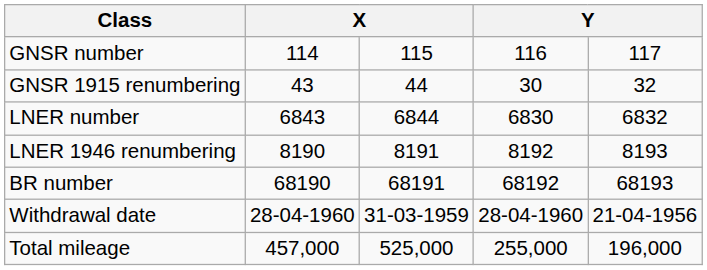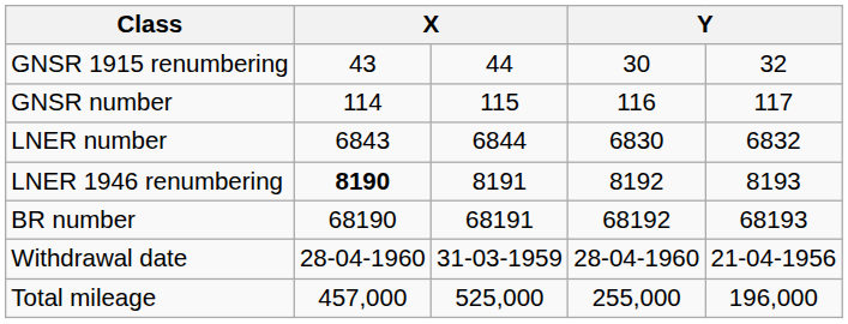rows swapped: GNSR number <-> GNSR 1915 renumbering
LNER 1946 renumbering | column 2: normal -> bold
